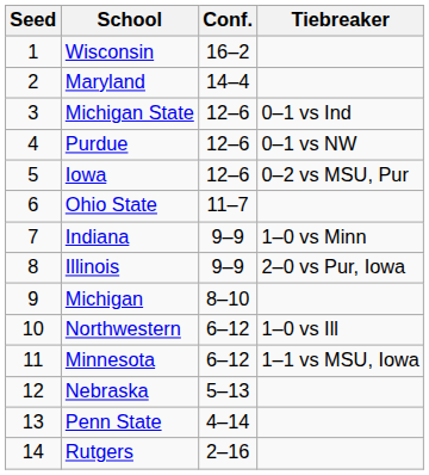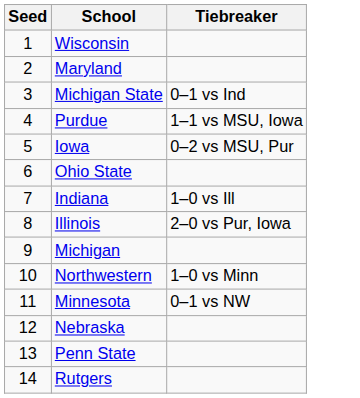- column: Conf. | 16–2 | 14–4 | 12–6 | 12–6 | 12–6 | 11–7 | 9–9 | 9–9 | 8–10 | 6–12 | 6–12 | 5–13 | 4–14 | 2–16
Purdue | Tiebreaker: 0–1 vs NW -> 1–1 vs MSU, Iowa
Indiana | Tiebreaker: 1–0 vs Minn -> 1–0 vs Ill
Northwestern | Tiebreaker: 1–0 vs Ill -> 1–0 vs Minn
Minnesota | Tiebreaker: 1–1 vs MSU, Iowa -> 0–1 vs NW
